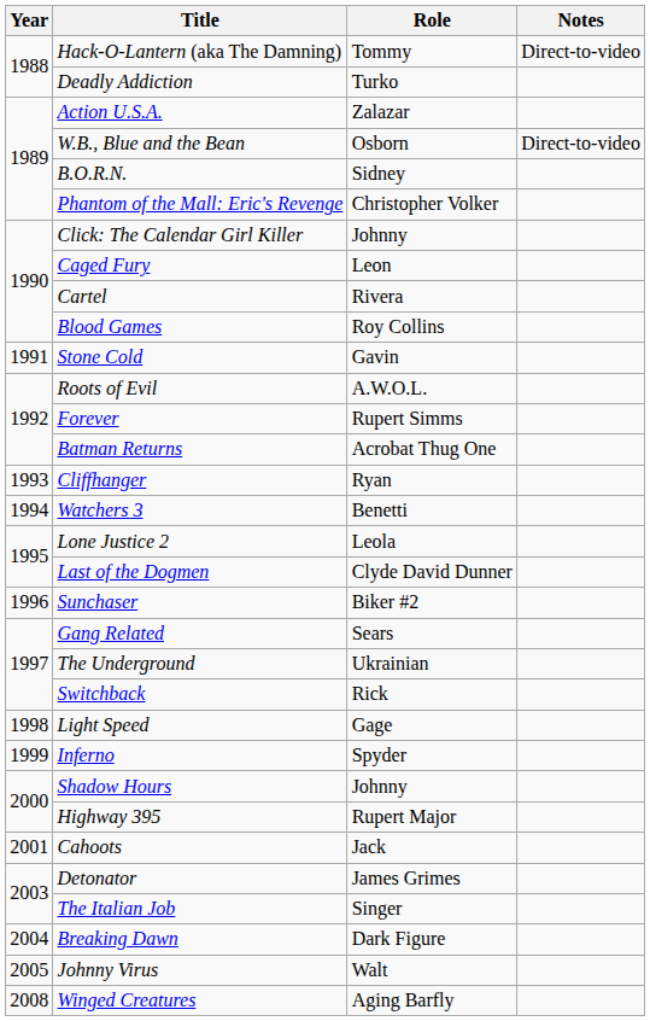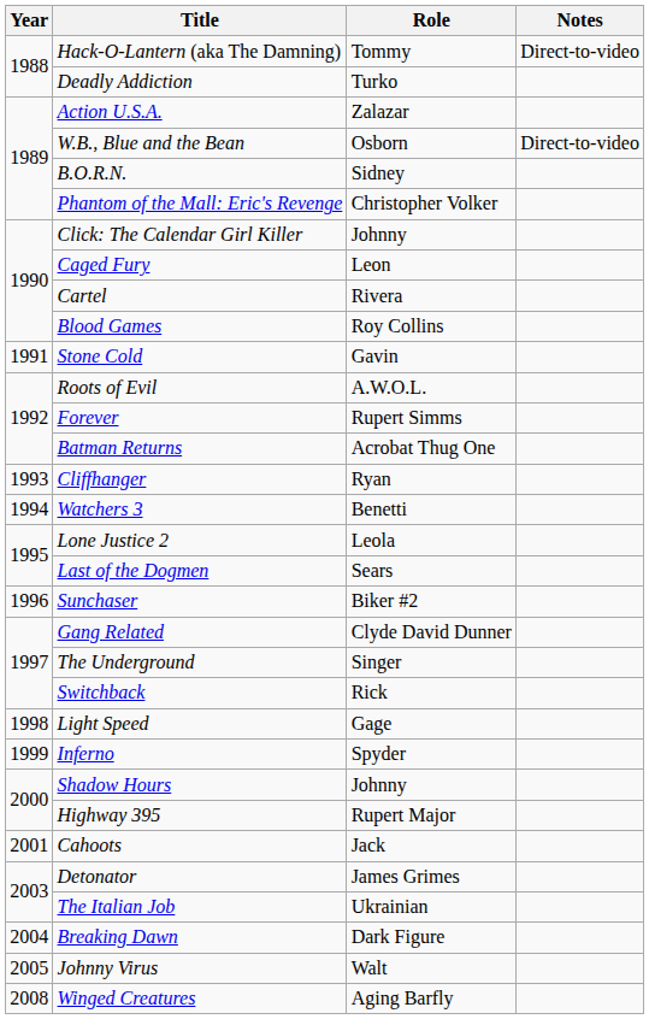Last of the Dogmen | Role: Clyde David Dunner -> Sears
Gang Related | Role: Sears -> Clyde David Dunner
The Underground | Role: Ukrainian -> Singer
The Italian Job | Role: Singer -> Ukrainian
